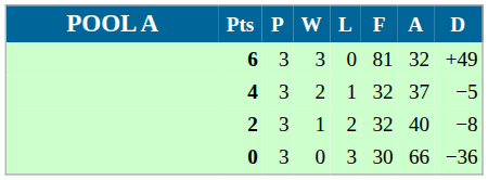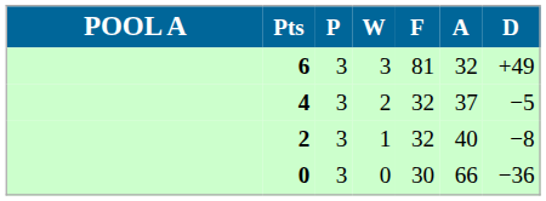- column: L | 0 | 1 | 2 | 3
